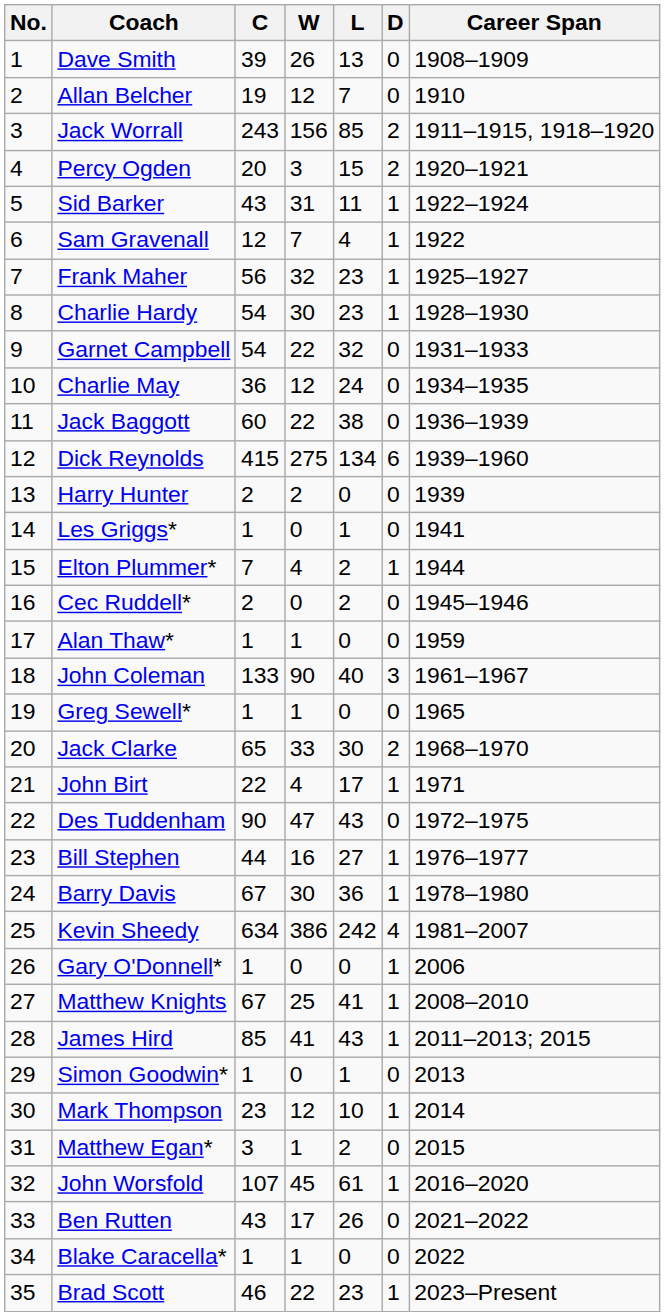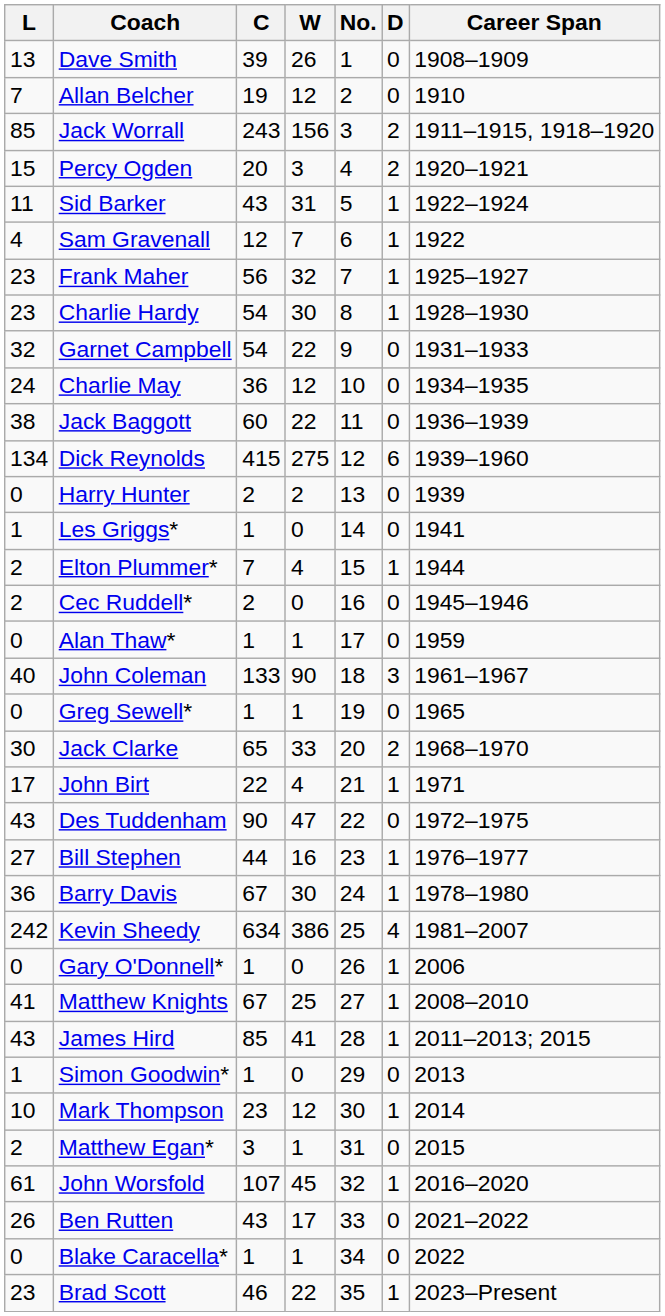columns swapped: No. <-> L
